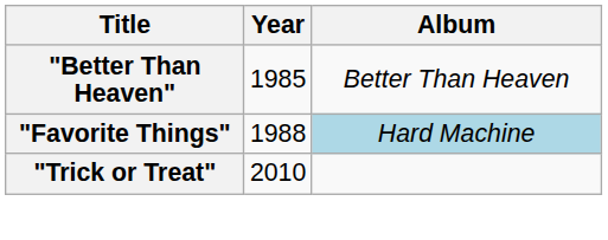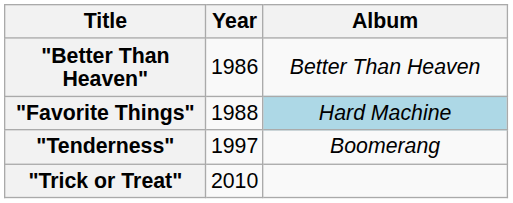"Better Than Heaven" | Year: 1985 -> 1986
+ row: "Tenderness" | 1997 | Boomerang
